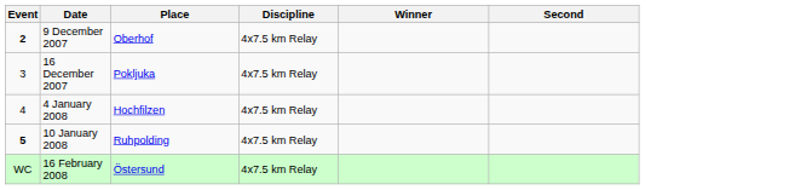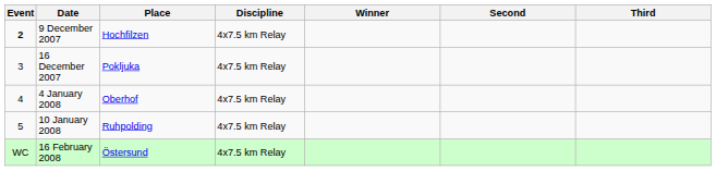+ column: Third
9 December 2007 | Place: Oberhof -> Hochfilzen
4 January 2008 | Place: Hochfilzen -> Oberhof
10 January 2008 | Event: bold -> normal
